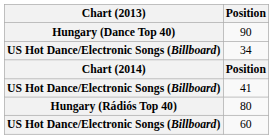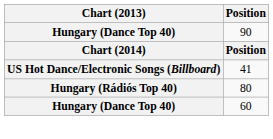- row: US Hot Dance/Electronic Songs (Billboard) | 34
60 | Chart (2013): US Hot Dance/Electronic Songs (Billboard) -> Hungary (Dance Top 40)
